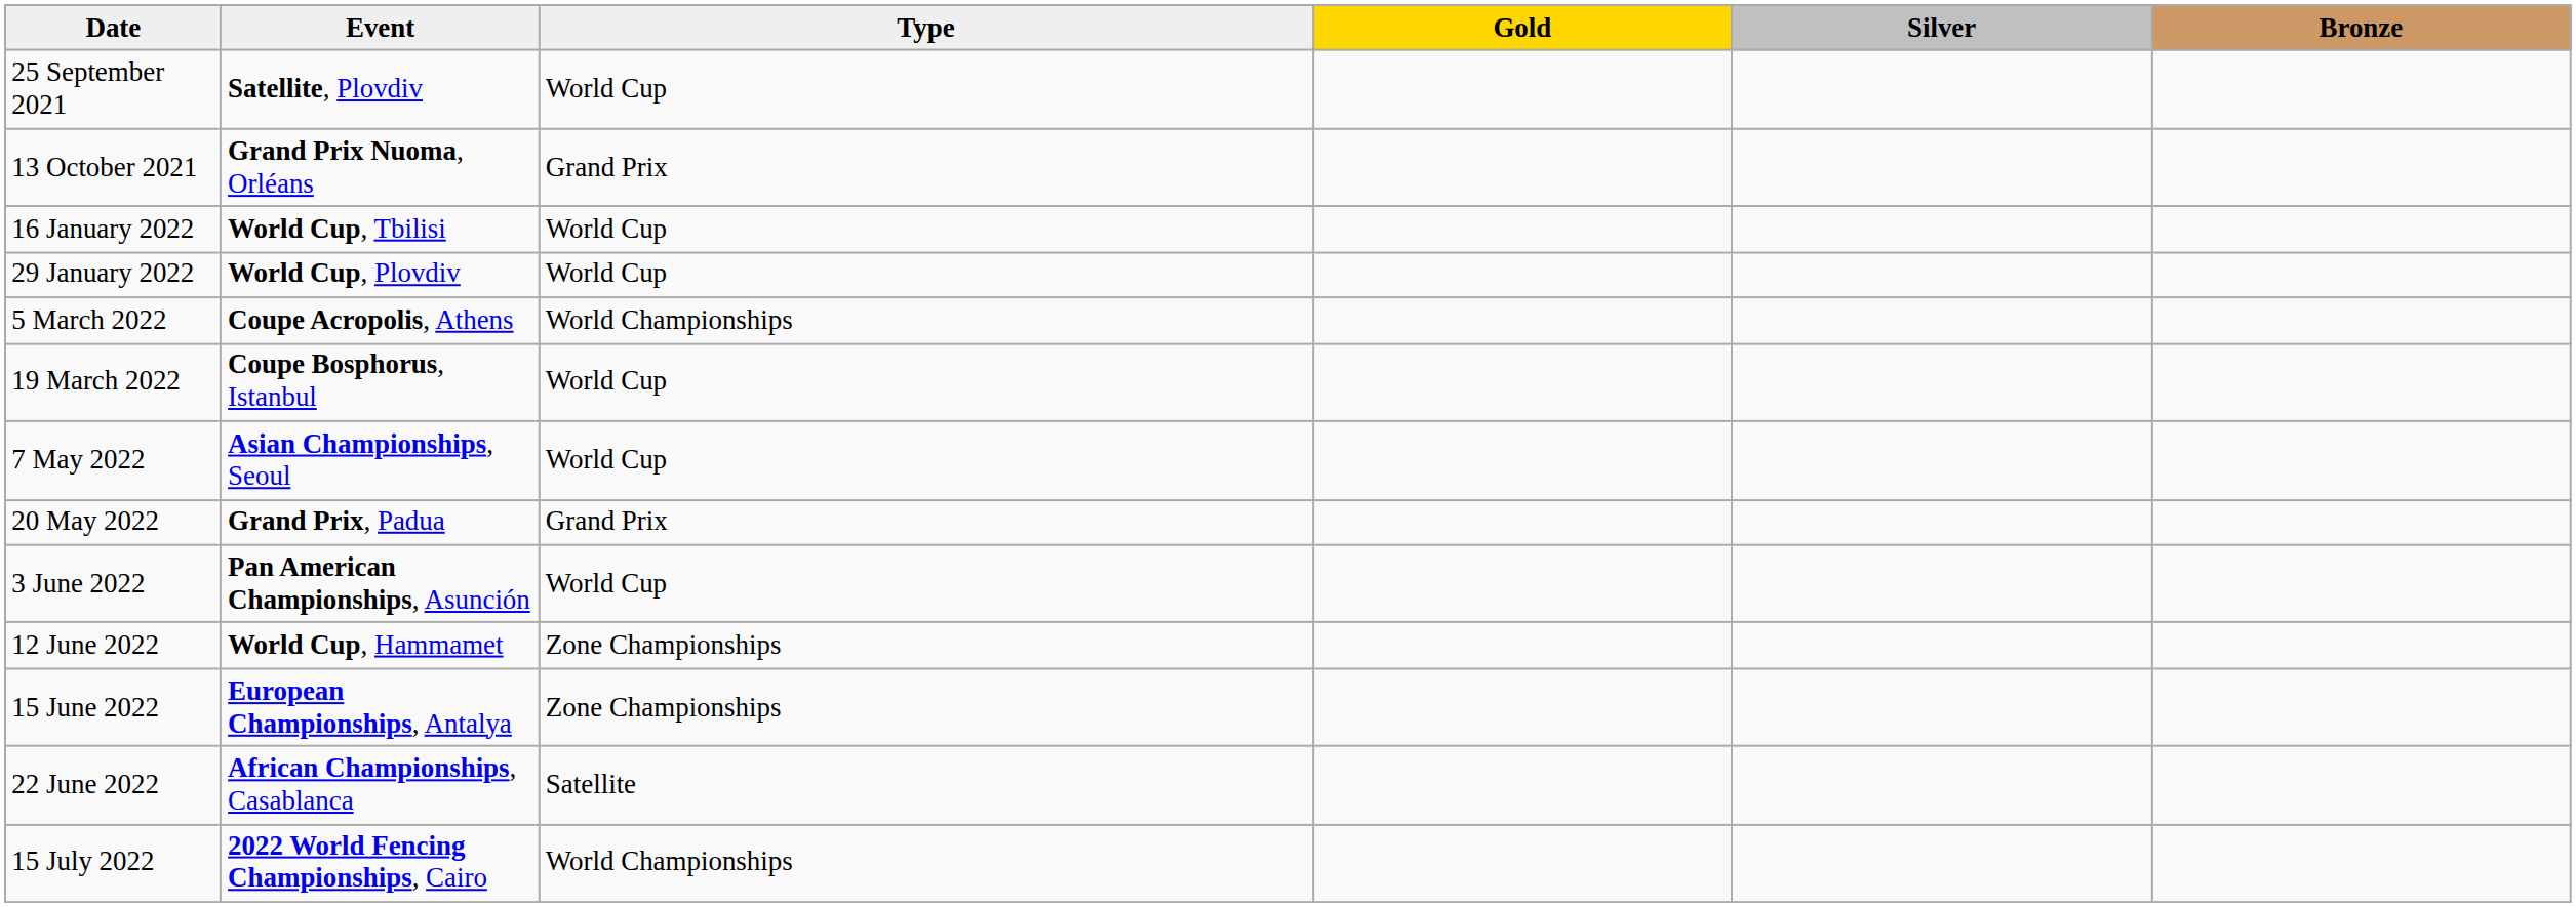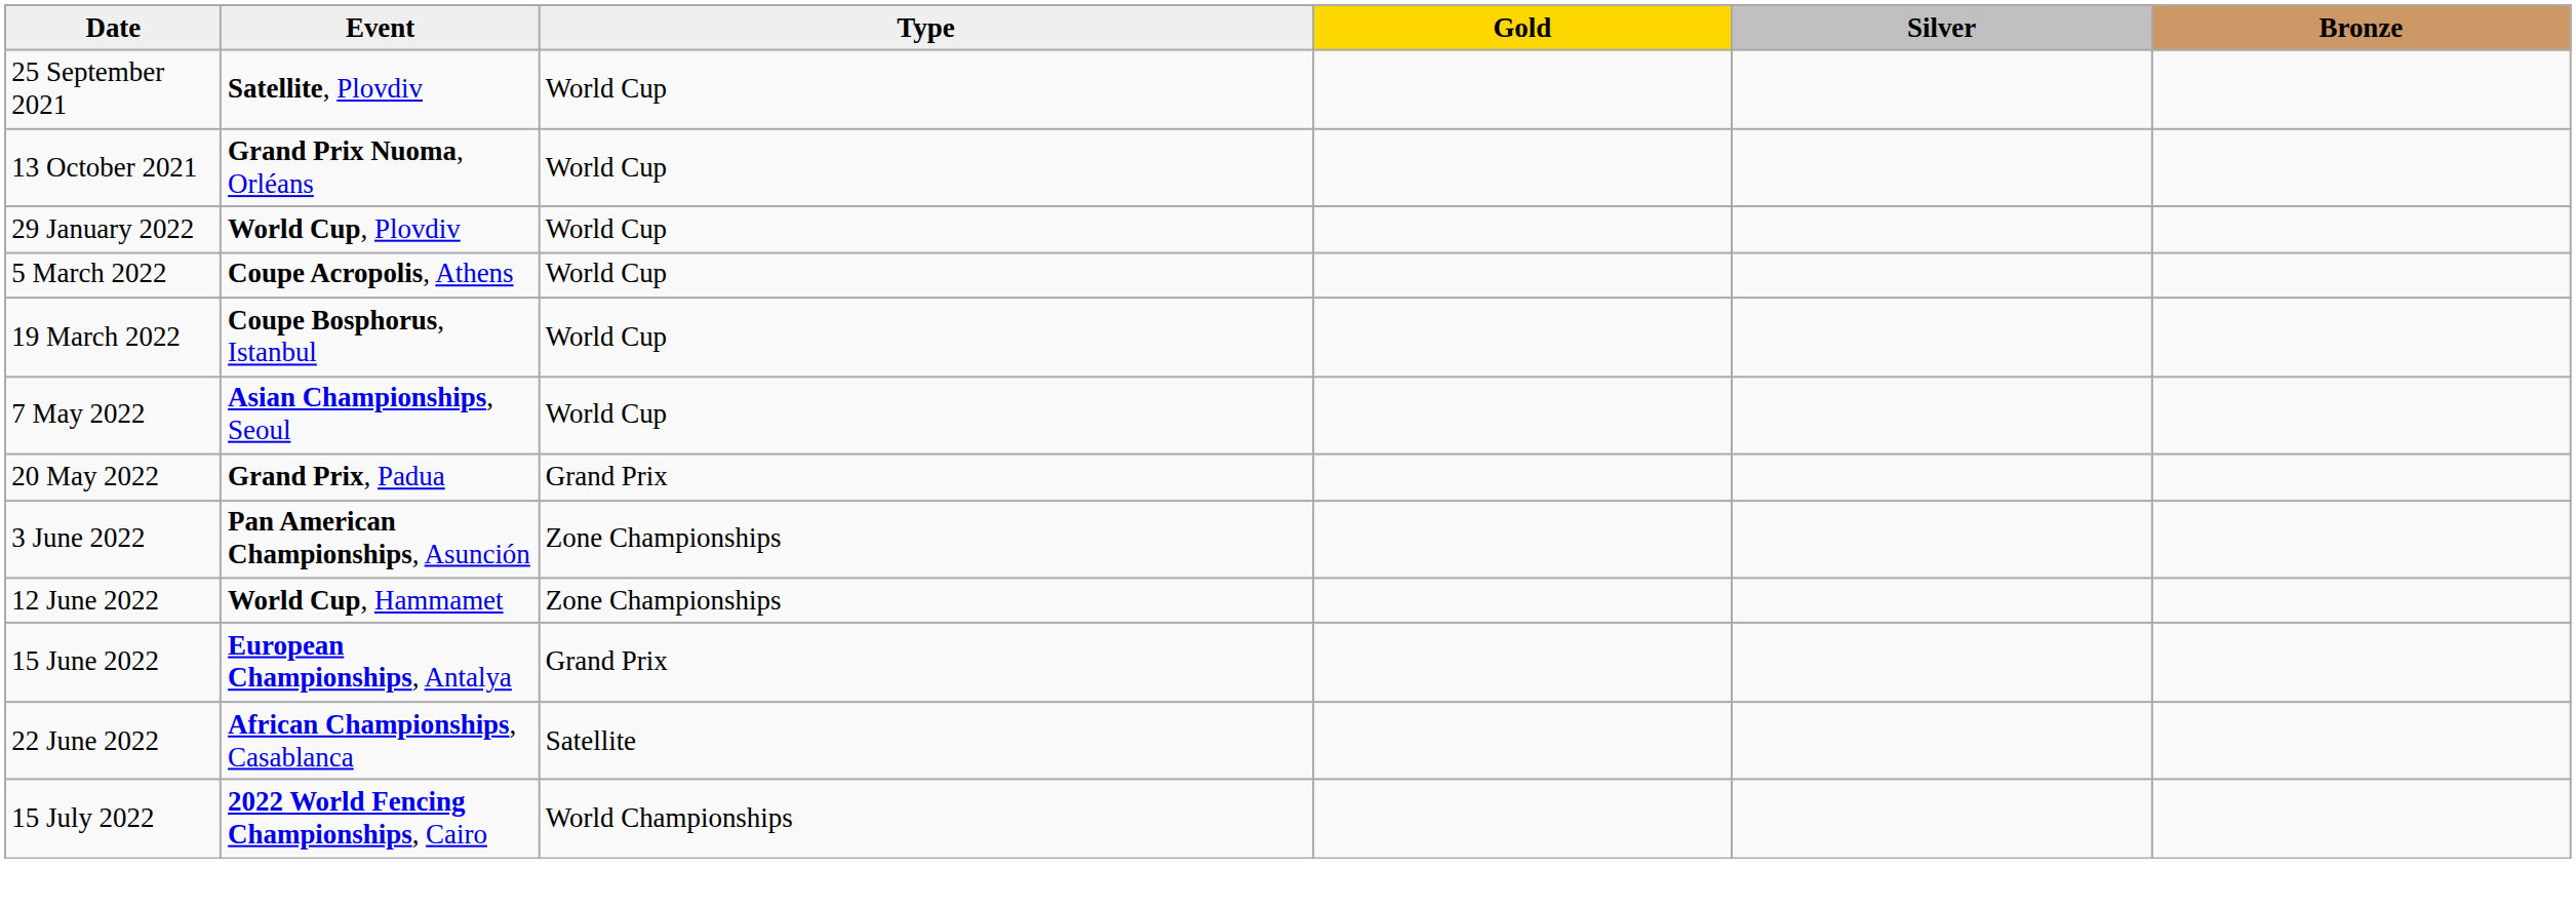13 October 2021 | Type: Grand Prix -> World Cup
- row: 16 January 2022 | World Cup, Tbilisi | World Cup
5 March 2022 | Type: World Championships -> World Cup
3 June 2022 | Type: World Cup -> Zone Championships
15 June 2022 | Type: Zone Championships -> Grand Prix
